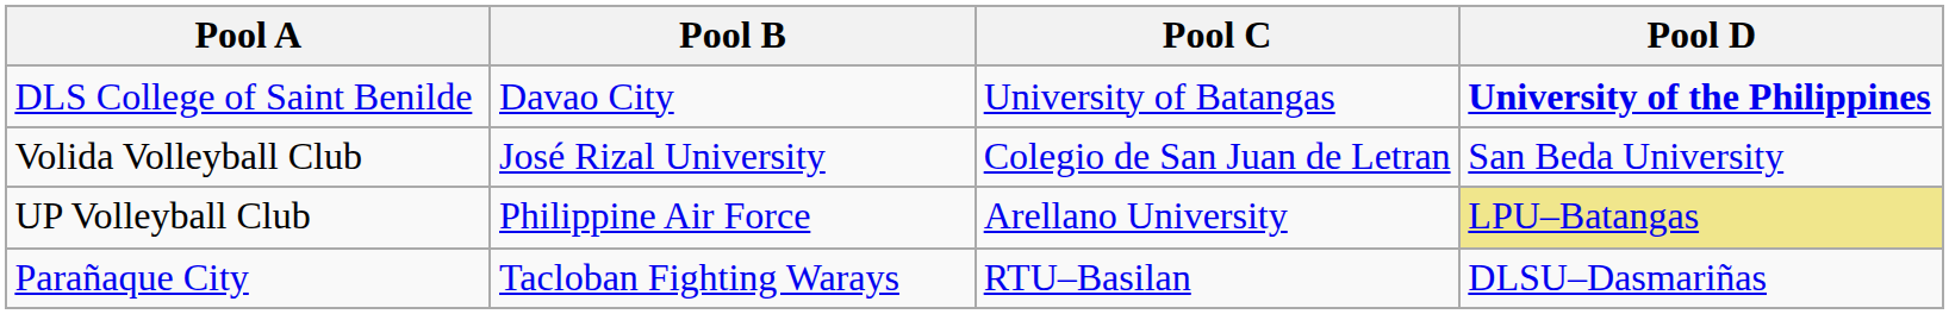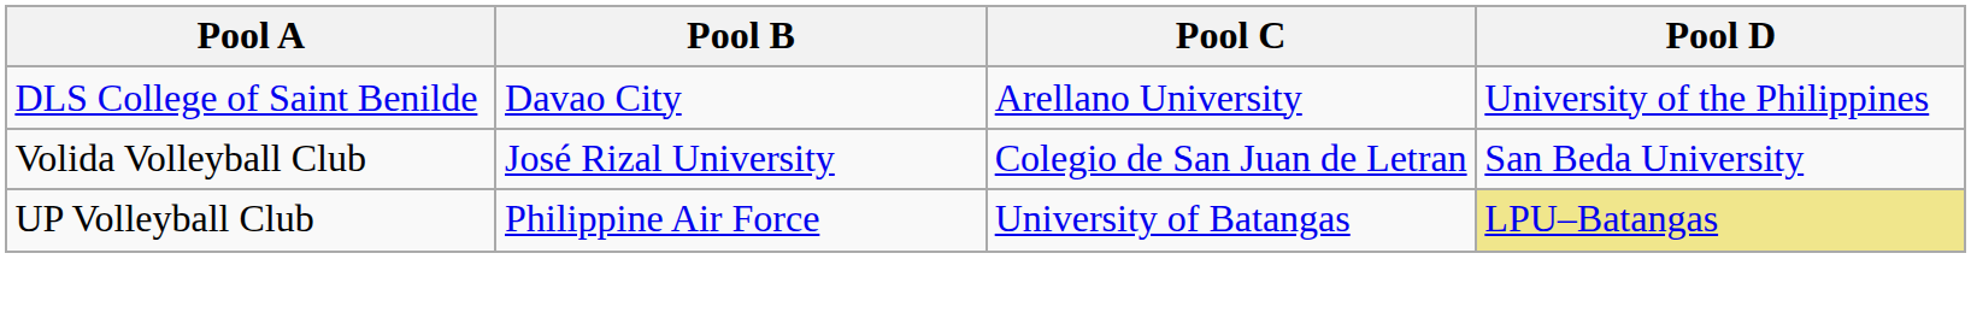DLS College of Saint Benilde | Pool C: University of Batangas -> Arellano University
DLS College of Saint Benilde | Pool D: bold -> normal
UP Volleyball Club | Pool C: Arellano University -> University of Batangas
- row: Parañaque City | Tacloban Fighting Warays | RTU–Basilan | DLSU–Dasmariñas
